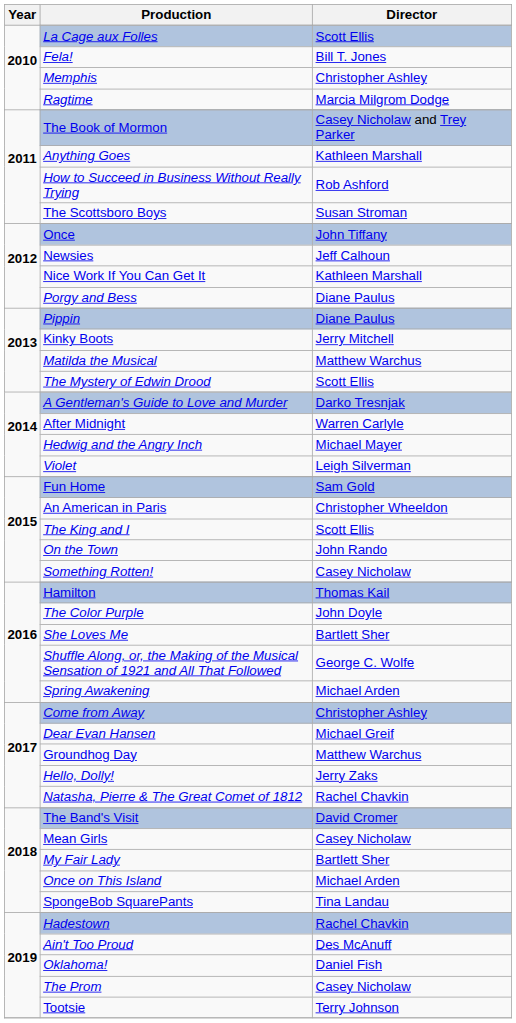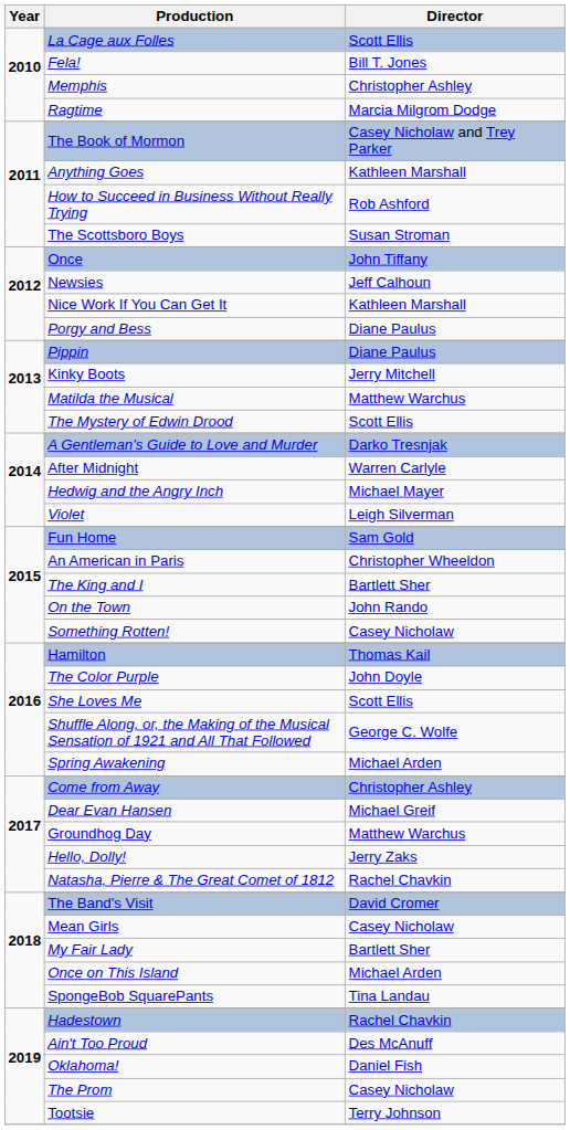The King and I | Director: Scott Ellis -> Bartlett Sher
She Loves Me | Director: Bartlett Sher -> Scott Ellis
